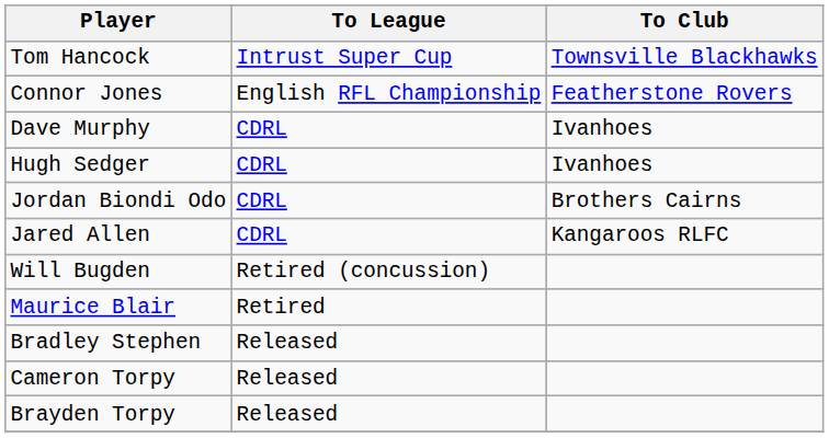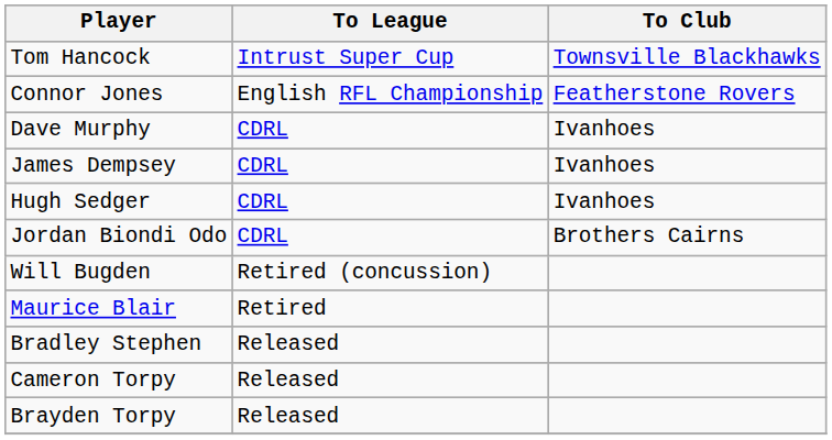+ row: James Dempsey | CDRL | Ivanhoes
- row: Jared Allen | CDRL | Kangaroos RLFC
